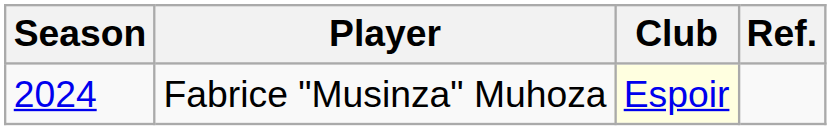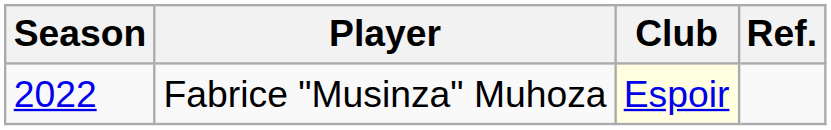Fabrice "Musinza" Muhoza | Season: 2024 -> 2022
